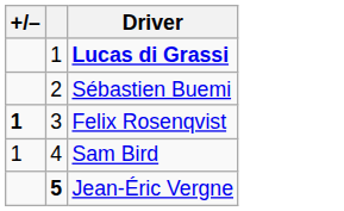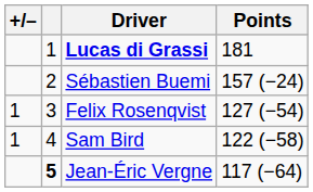+ column: Points | 181 | 157 (−24) | 127 (−54) | 122 (−58) | 117 (−64)
Felix Rosenqvist | +/–: bold -> normal
